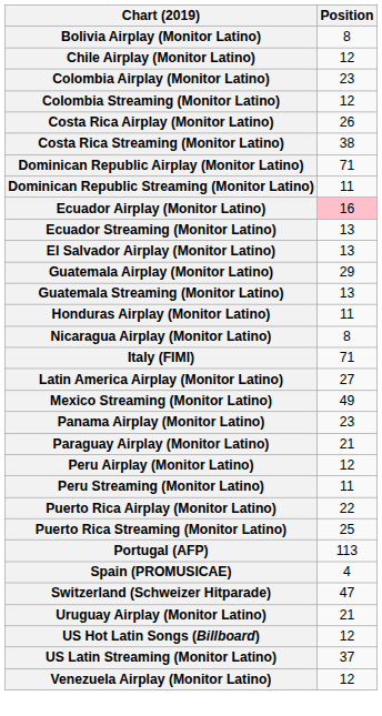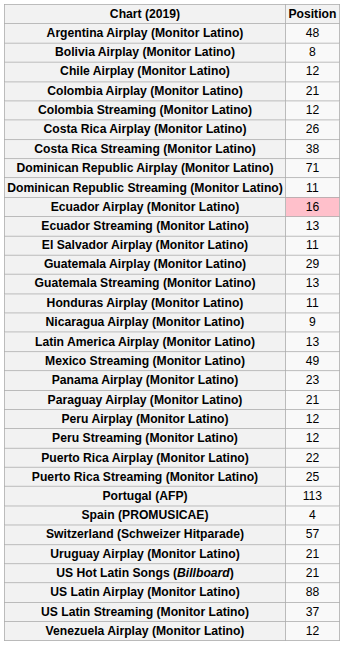+ row: Argentina Airplay (Monitor Latino) | 48
Colombia Airplay (Monitor Latino) | Position: 23 -> 21
El Salvador Airplay (Monitor Latino) | Position: 13 -> 11
Nicaragua Airplay (Monitor Latino) | Position: 8 -> 9
- row: Italy (FIMI) | 71
Latin America Airplay (Monitor Latino) | Position: 27 -> 13
Peru Streaming (Monitor Latino) | Position: 11 -> 12
Switzerland (Schweizer Hitparade) | Position: 47 -> 57
US Hot Latin Songs (Billboard) | Position: 12 -> 21
+ row: US Latin Airplay (Monitor Latino) | 88
